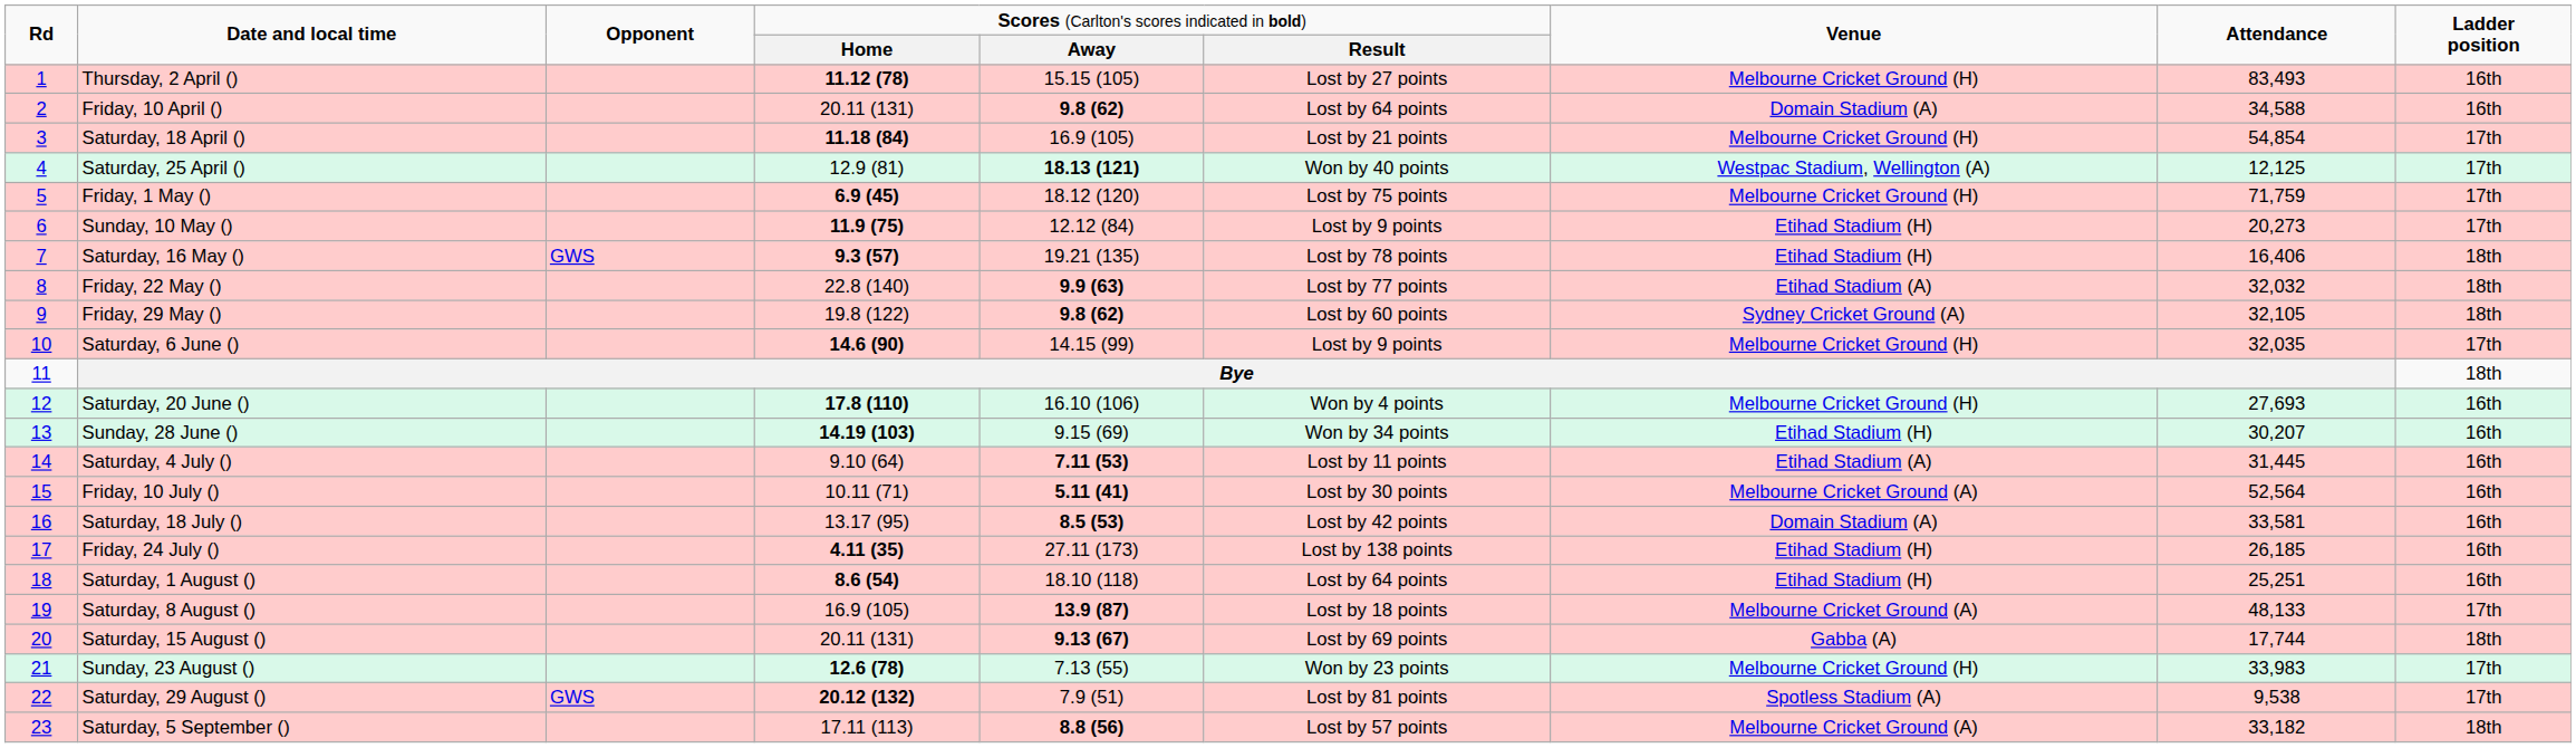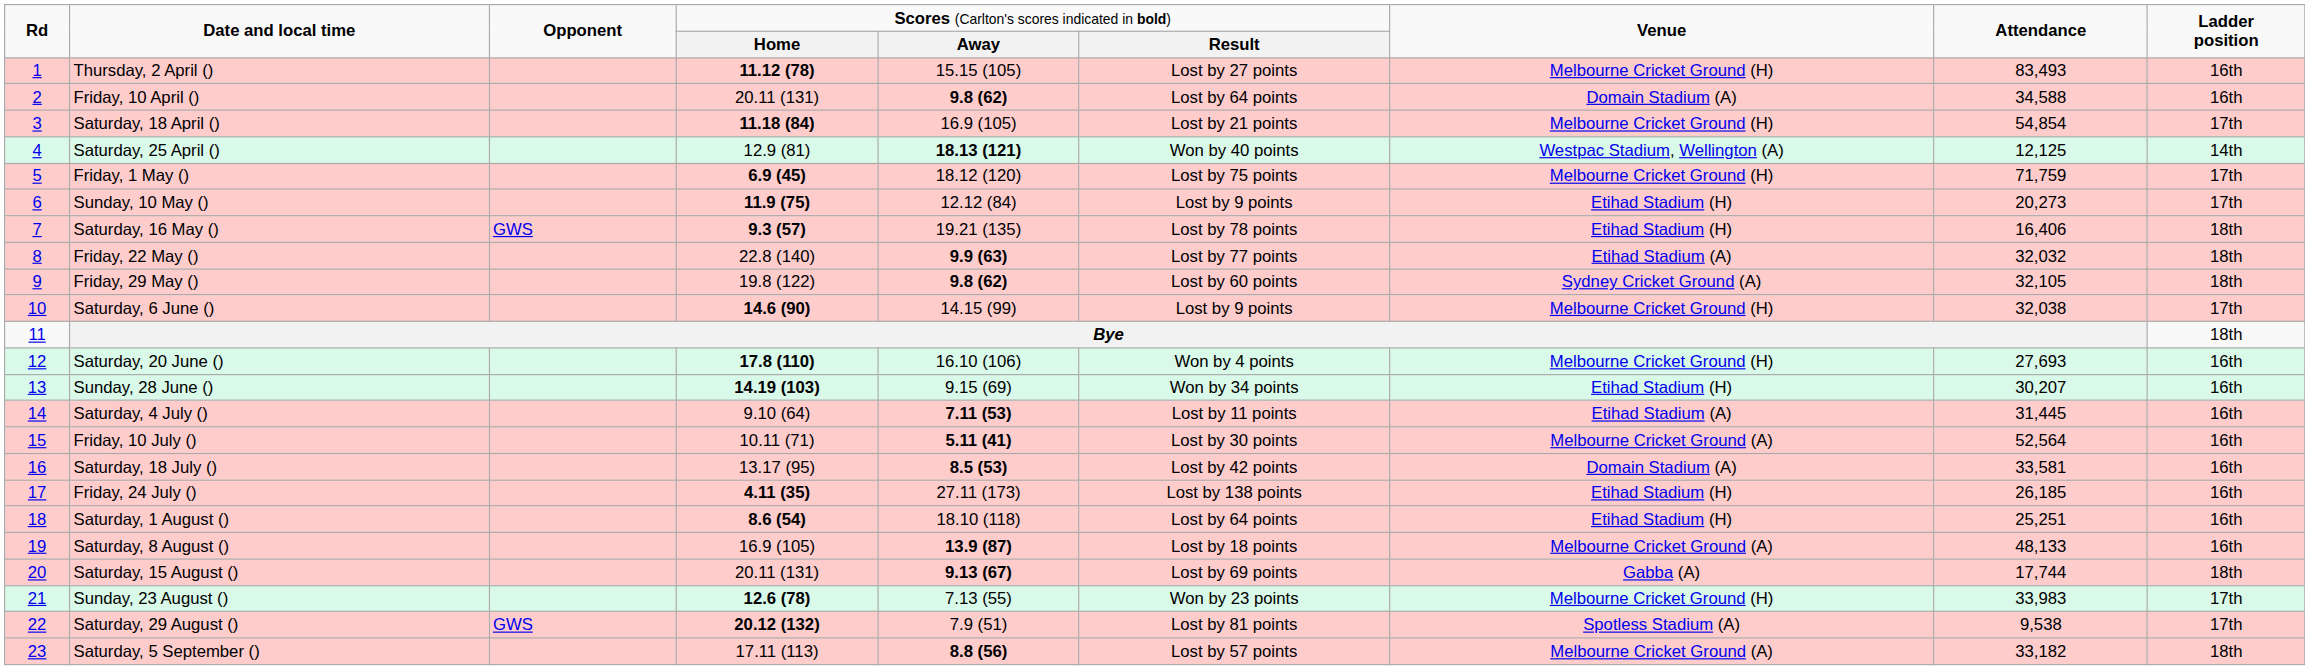Saturday, 25 April () | column 9: 17th -> 14th
Saturday, 6 June () | column 8: 32,035 -> 32,038
Saturday, 8 August () | column 9: 17th -> 16th
